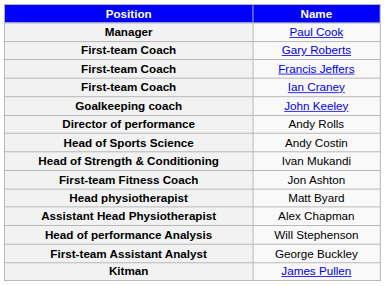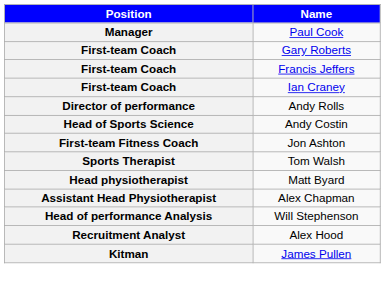- row: Goalkeeping coach | John Keeley
- row: Head of Strength & Conditioning | Ivan Mukandi
+ row: Sports Therapist | Tom Walsh
- row: First-team Assistant Analyst | George Buckley
+ row: Recruitment Analyst | Alex Hood
